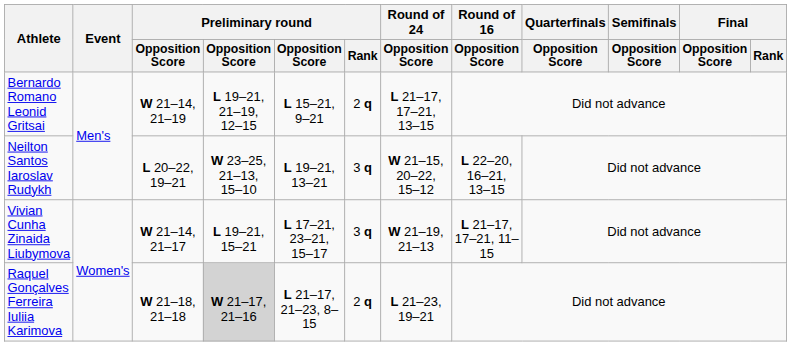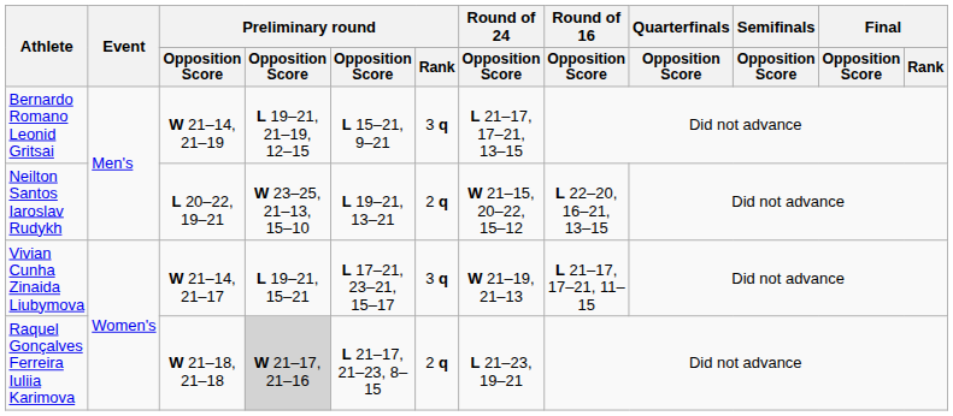Bernardo Romano Leonid Gritsai | Preliminary round / Rank: 2 q -> 3 q
Neilton Santos Iaroslav Rudykh | Preliminary round / Rank: 3 q -> 2 q
